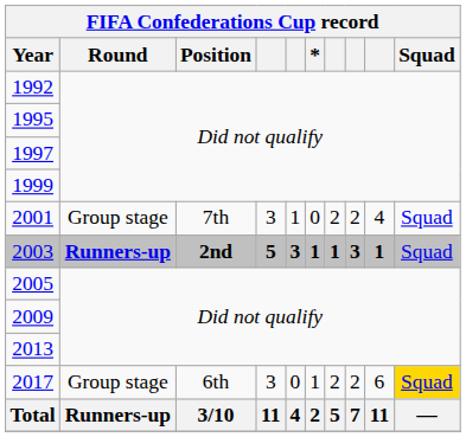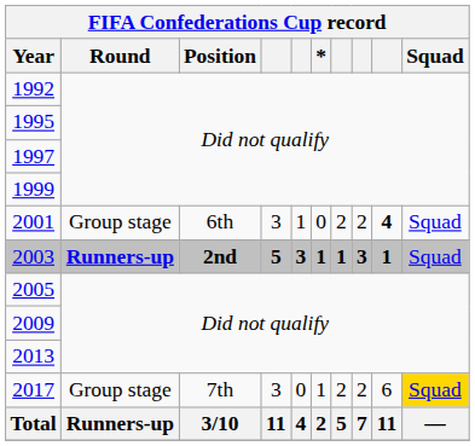2001 | Position: 7th -> 6th
2001 | column 9: normal -> bold
2017 | Position: 6th -> 7th
